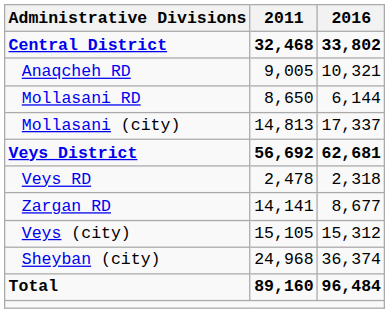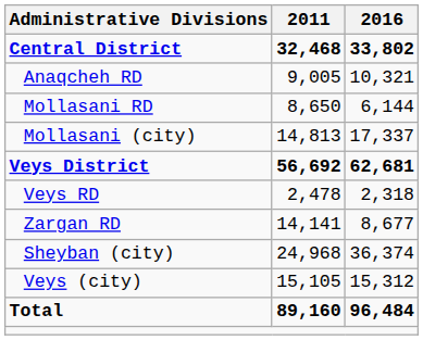rows swapped: Sheyban (city) <-> Veys (city)
